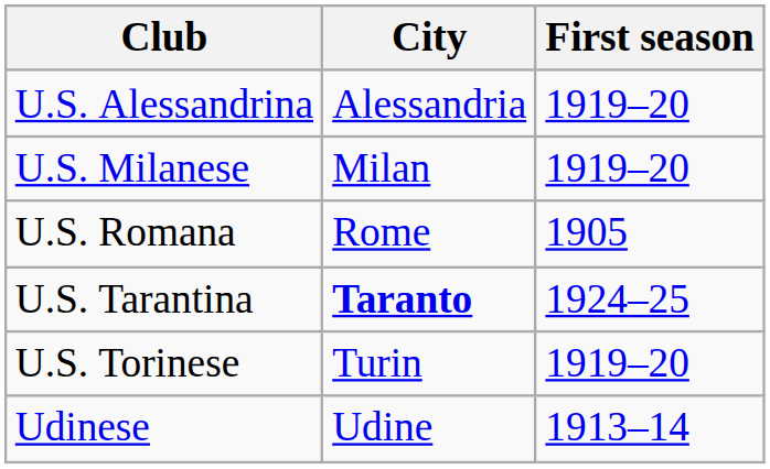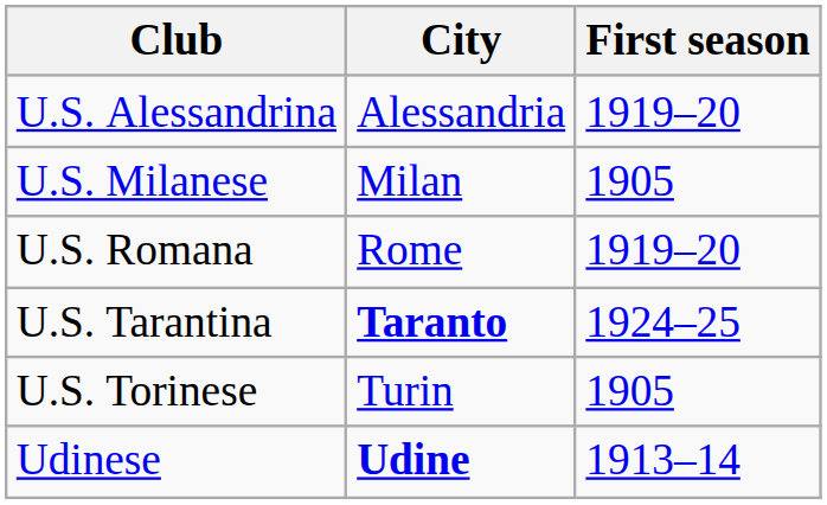U.S. Milanese | First season: 1919–20 -> 1905
U.S. Romana | First season: 1905 -> 1919–20
U.S. Torinese | First season: 1919–20 -> 1905
Udinese | City: normal -> bold
